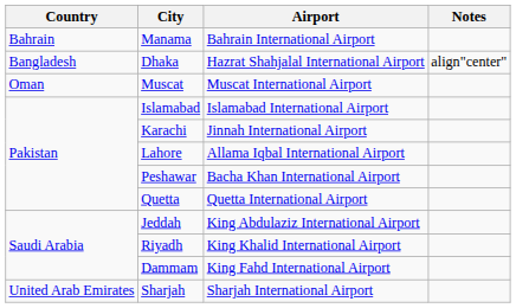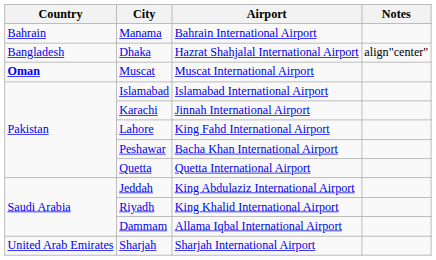Muscat | Country: normal -> bold
Lahore | Airport: Allama Iqbal International Airport -> King Fahd International Airport
Dammam | Airport: King Fahd International Airport -> Allama Iqbal International Airport
